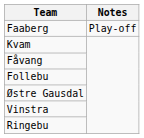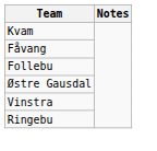- row: Faaberg | Play-off
